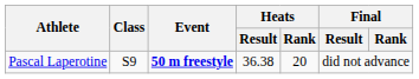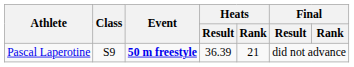Pascal Laperotine | Heats / Result: 36.38 -> 36.39
Pascal Laperotine | Heats / Rank: 20 -> 21
